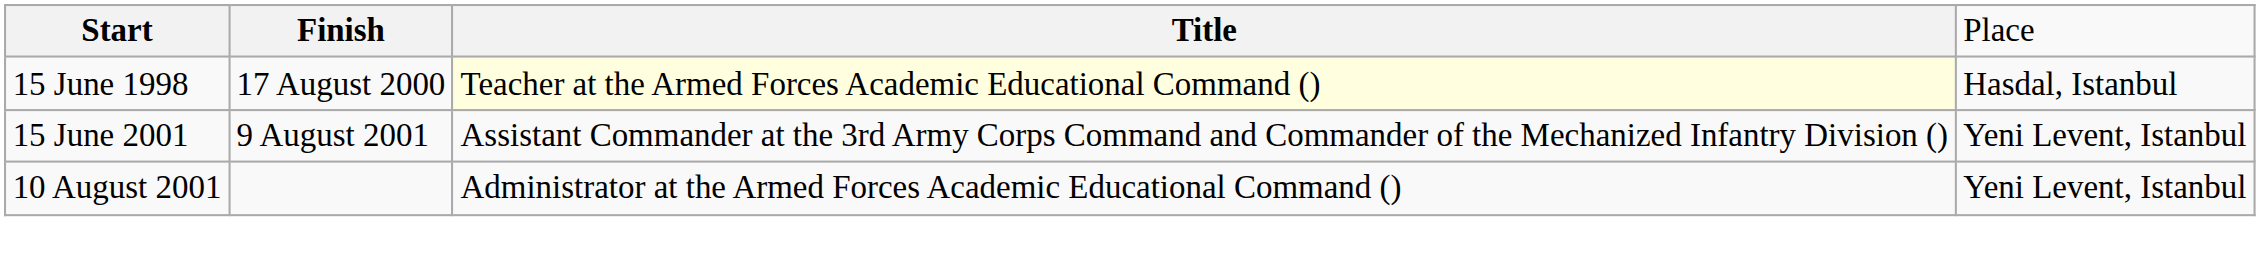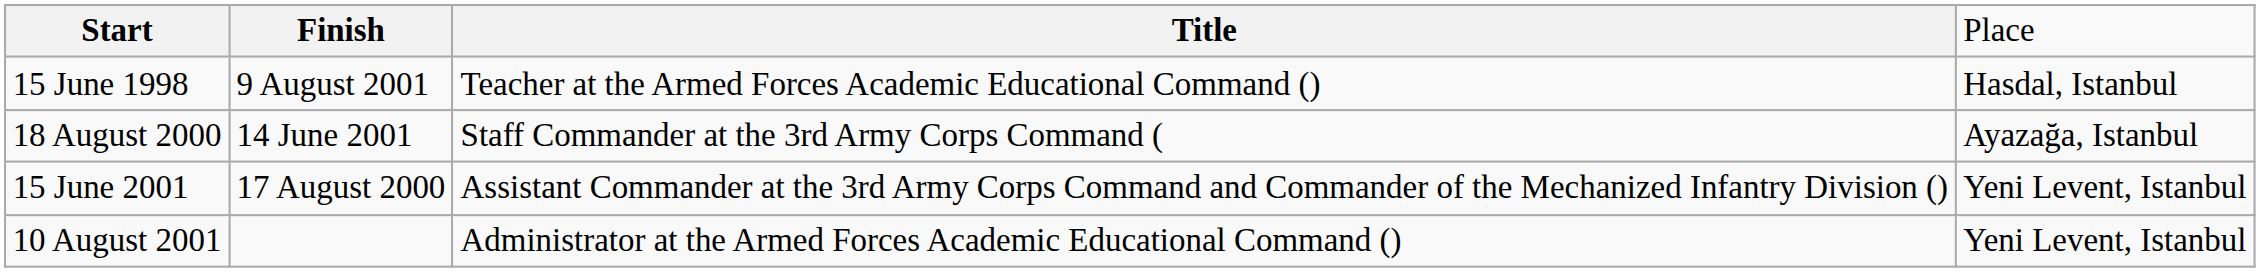15 June 1998 | column 2: 17 August 2000 -> 9 August 2001
15 June 1998 | column 3: lightyellow background -> no background
+ row: 18 August 2000 | 14 June 2001 | Staff Commander at the 3rd Army Corps Command ( | Ayazağa, Istanbul
15 June 2001 | column 2: 9 August 2001 -> 17 August 2000
